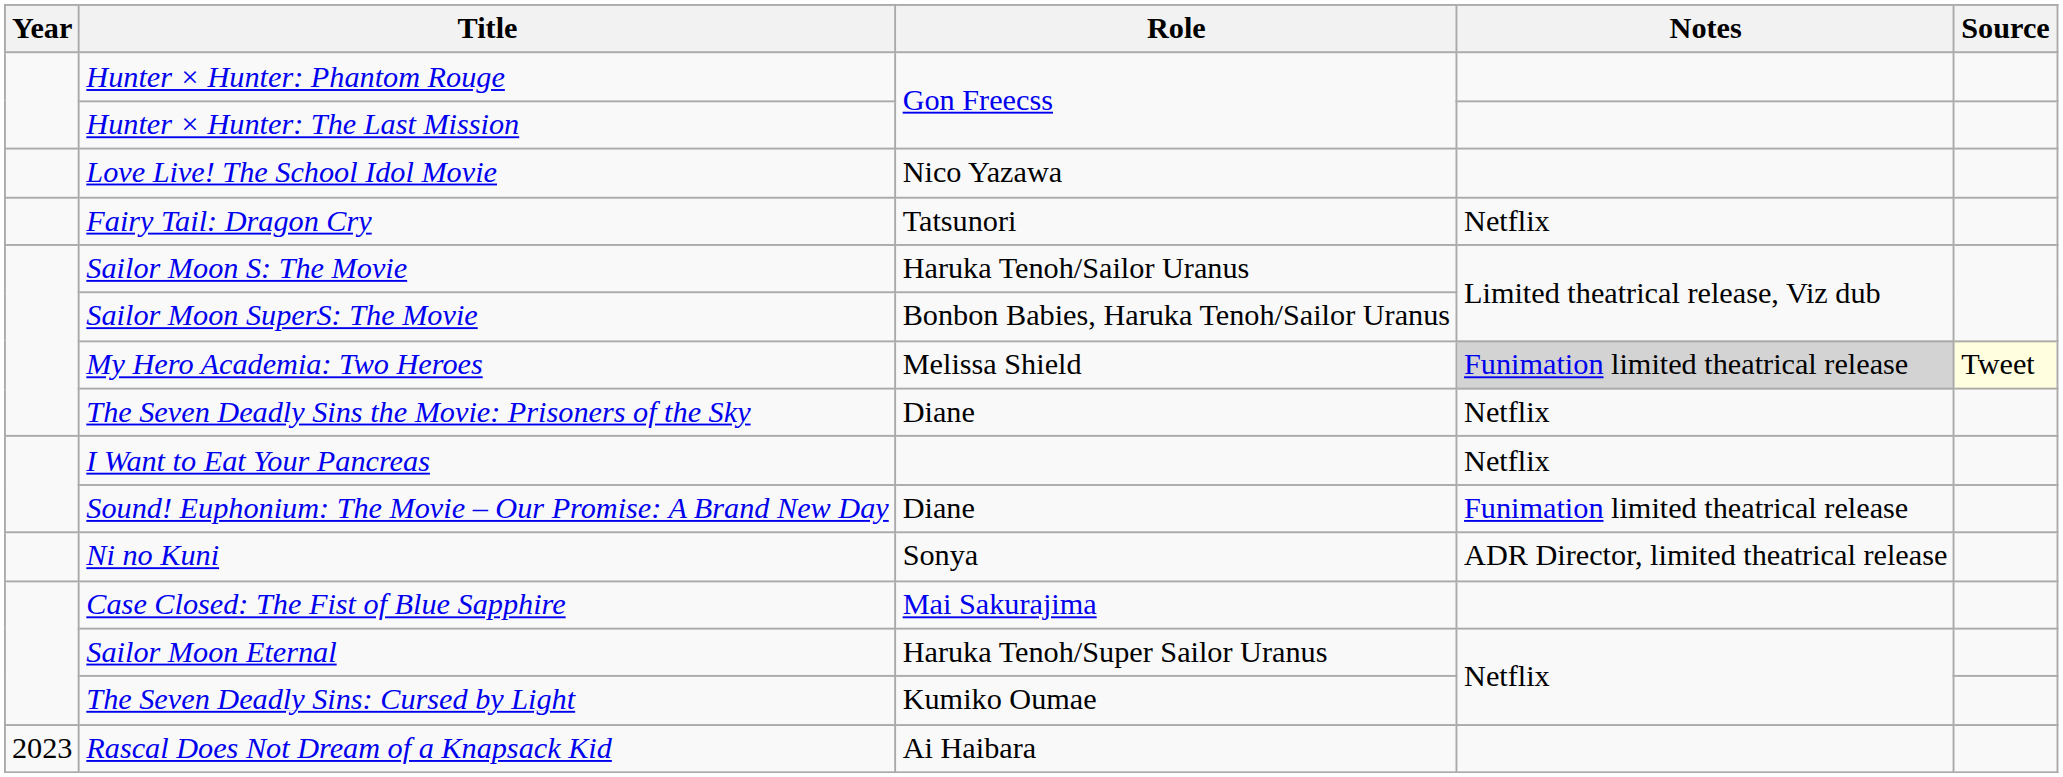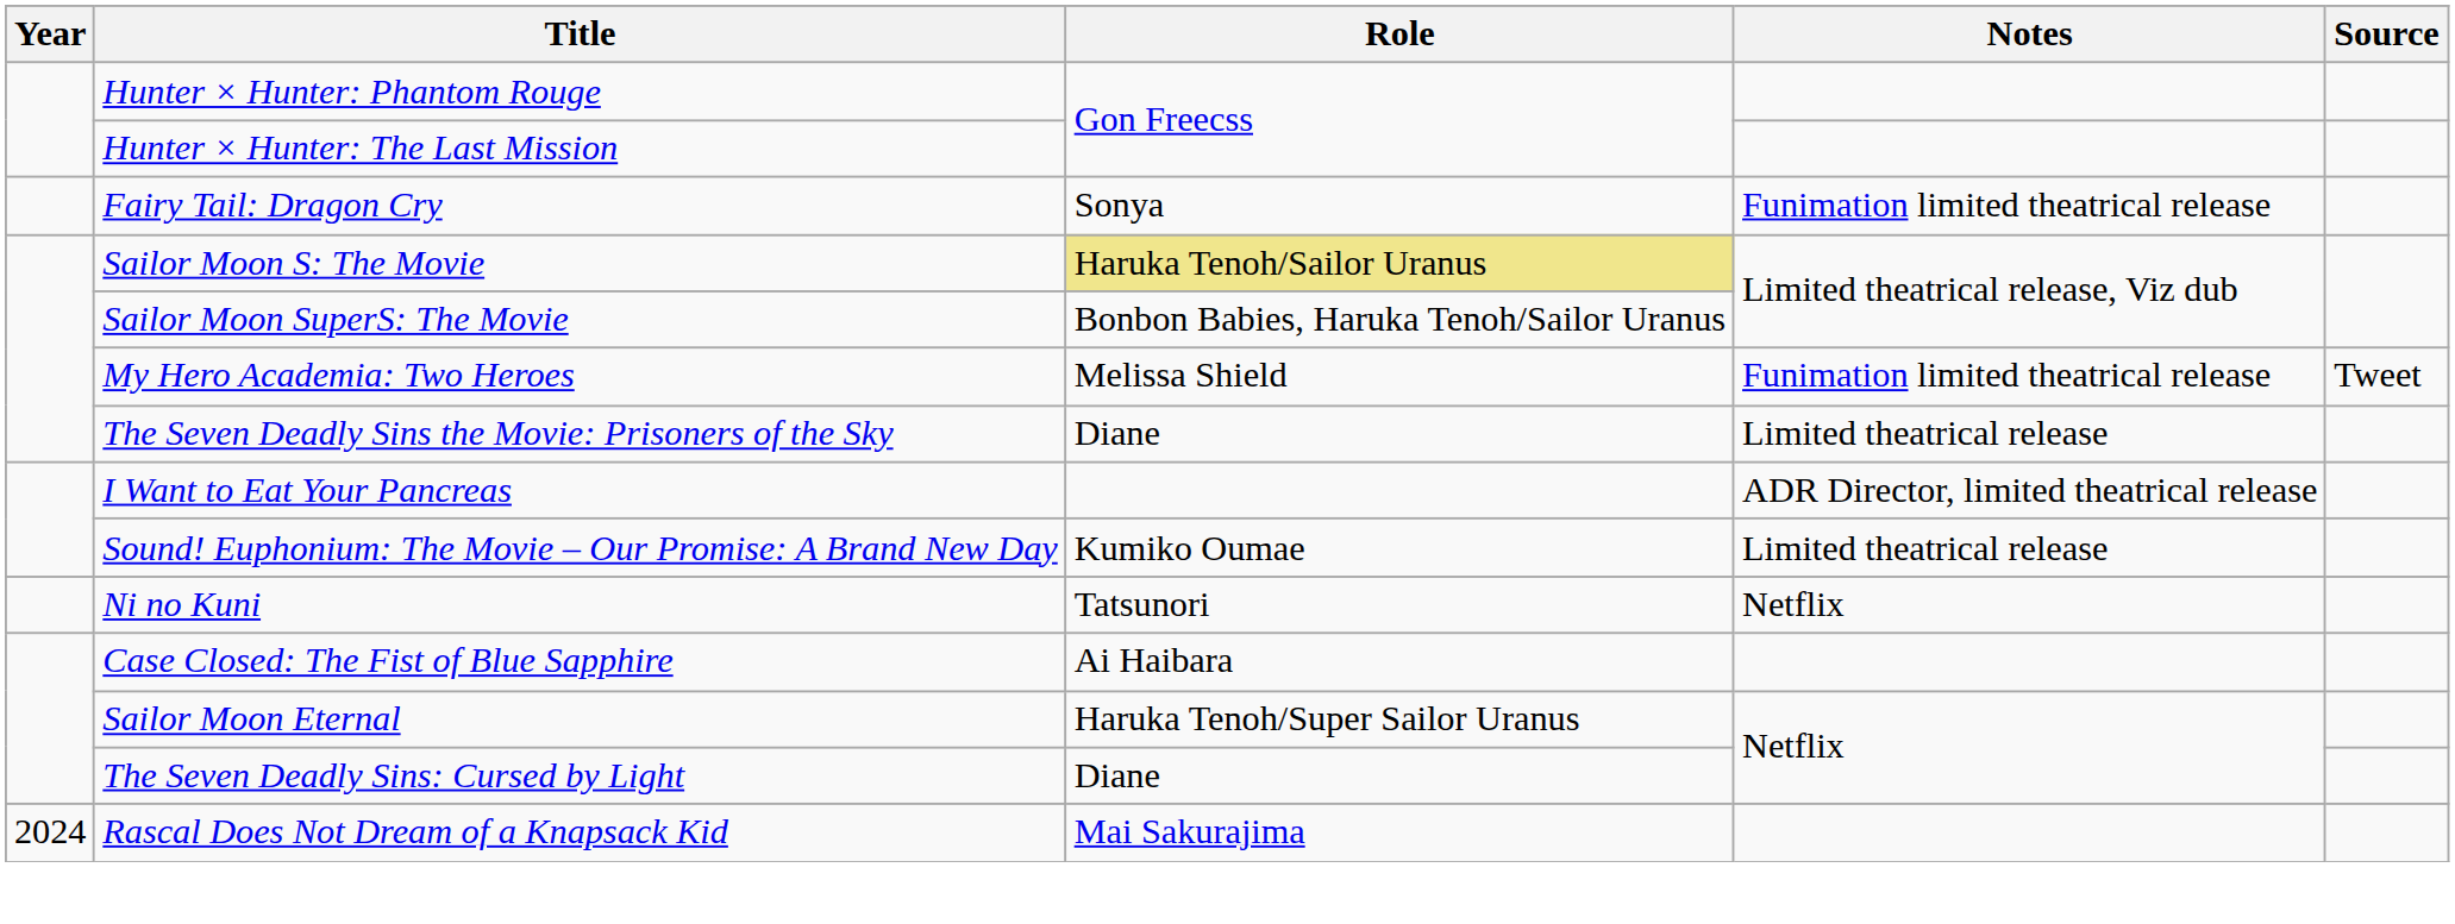- row: Love Live! The School Idol Movie | Nico Yazawa
Fairy Tail: Dragon Cry | Role: Tatsunori -> Sonya
Fairy Tail: Dragon Cry | Notes: Netflix -> Funimation limited theatrical release
Sailor Moon S: The Movie | Role: no background -> khaki background
My Hero Academia: Two Heroes | Notes: lightgrey background -> no background
My Hero Academia: Two Heroes | Source: lightyellow background -> no background
The Seven Deadly Sins the Movie: Prisoners of the Sky | Notes: Netflix -> Limited theatrical release
I Want to Eat Your Pancreas | Notes: Netflix -> ADR Director, limited theatrical release
Sound! Euphonium: The Movie – Our Promise: A Brand New Day | Role: Diane -> Kumiko Oumae
Sound! Euphonium: The Movie – Our Promise: A Brand New Day | Notes: Funimation limited theatrical release -> Limited theatrical release
Ni no Kuni | Role: Sonya -> Tatsunori
Ni no Kuni | Notes: ADR Director, limited theatrical release -> Netflix
Case Closed: The Fist of Blue Sapphire | Role: Mai Sakurajima -> Ai Haibara
The Seven Deadly Sins: Cursed by Light | Role: Kumiko Oumae -> Diane
Rascal Does Not Dream of a Knapsack Kid | Year: 2023 -> 2024
Rascal Does Not Dream of a Knapsack Kid | Role: Ai Haibara -> Mai Sakurajima
